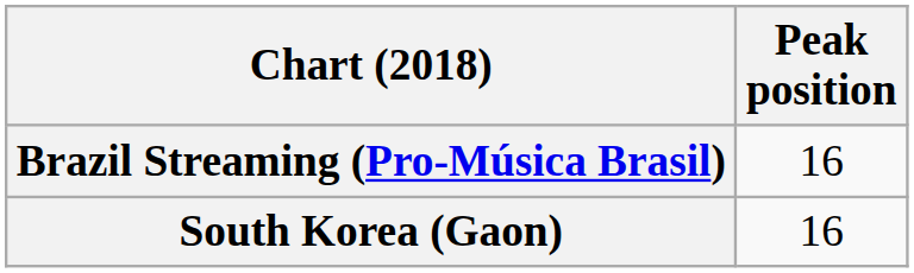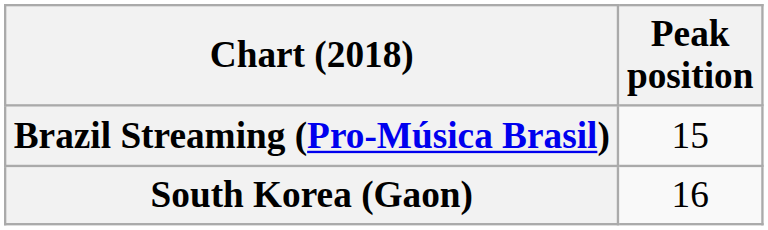Brazil Streaming (Pro-Música Brasil) | Peak position: 16 -> 15
